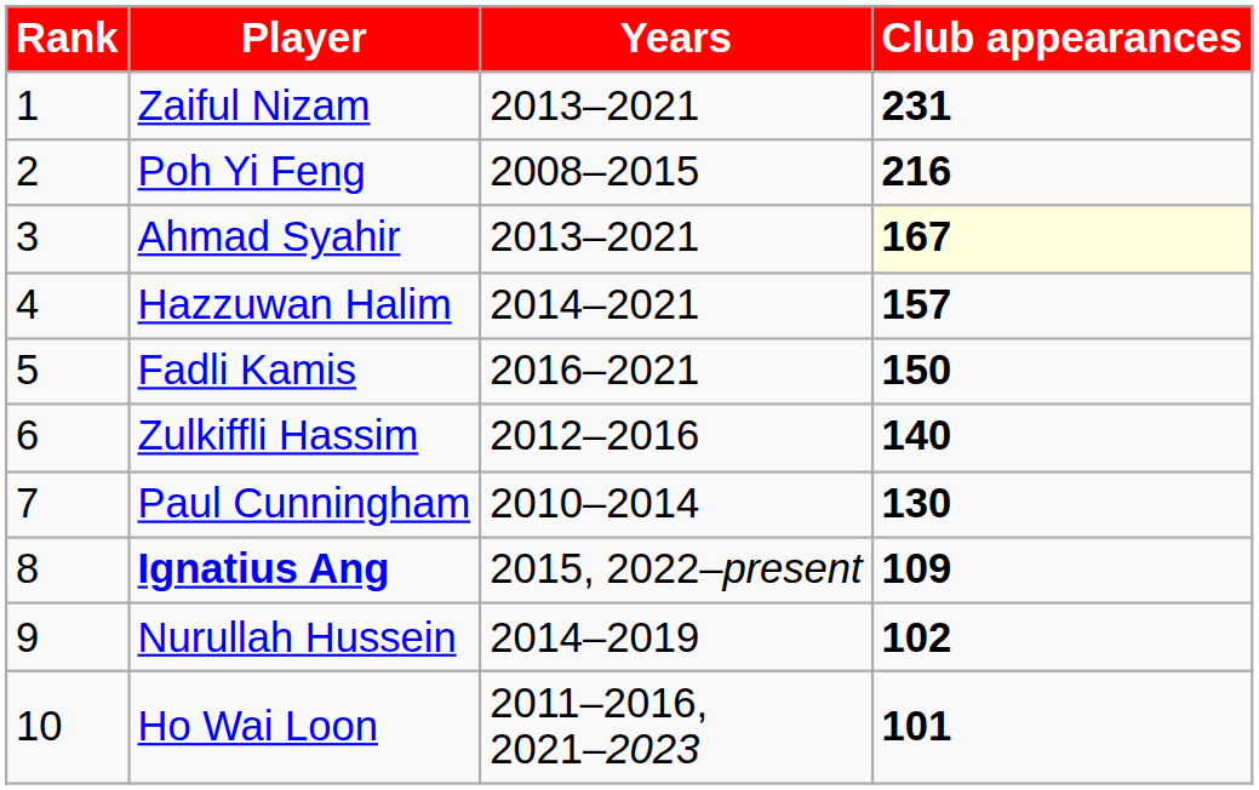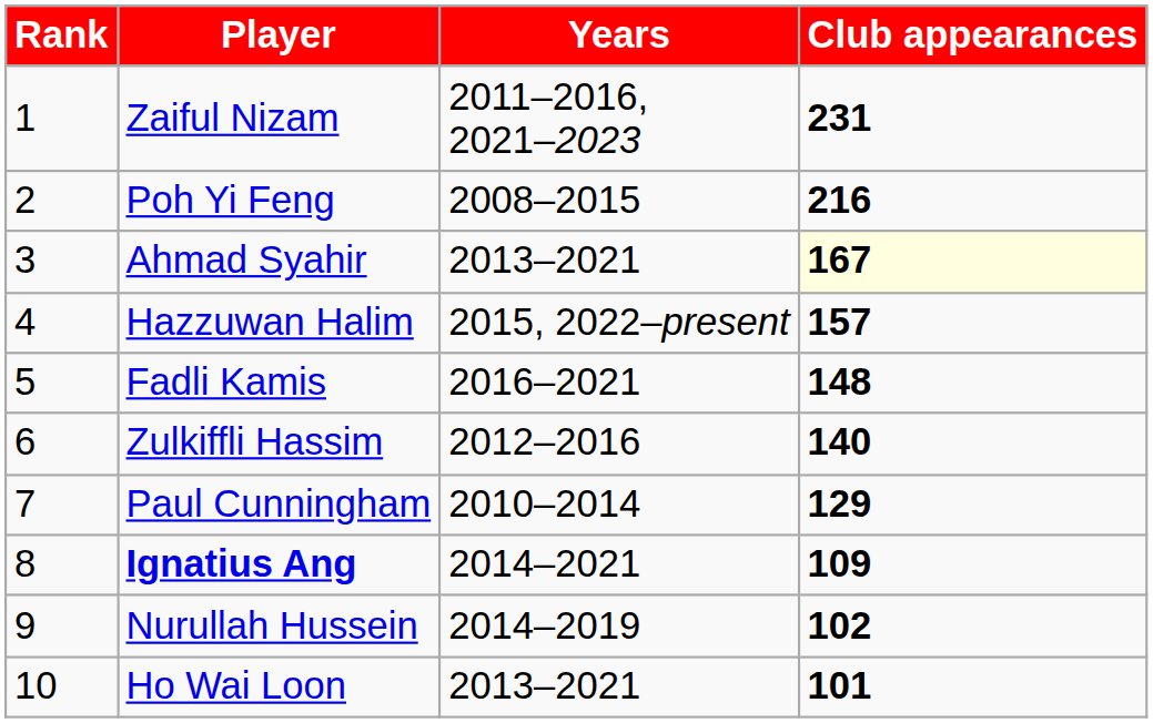Zaiful Nizam | Years: 2013–2021 -> 2011–2016, 2021–2023
Hazzuwan Halim | Years: 2014–2021 -> 2015, 2022–present
Fadli Kamis | Club appearances: 150 -> 148
Paul Cunningham | Club appearances: 130 -> 129
Ignatius Ang | Years: 2015, 2022–present -> 2014–2021
Ho Wai Loon | Years: 2011–2016, 2021–2023 -> 2013–2021
